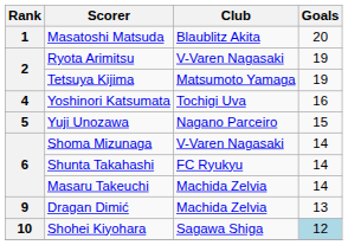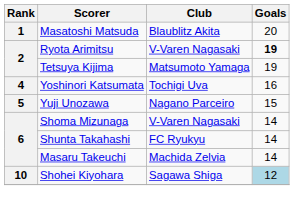Ryota Arimitsu | Goals: normal -> bold
- row: 9 | Dragan Dimić | Machida Zelvia | 13
